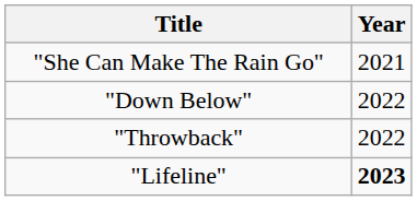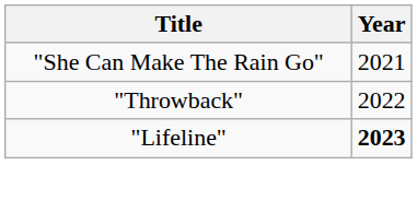- row: "Down Below" | 2022
